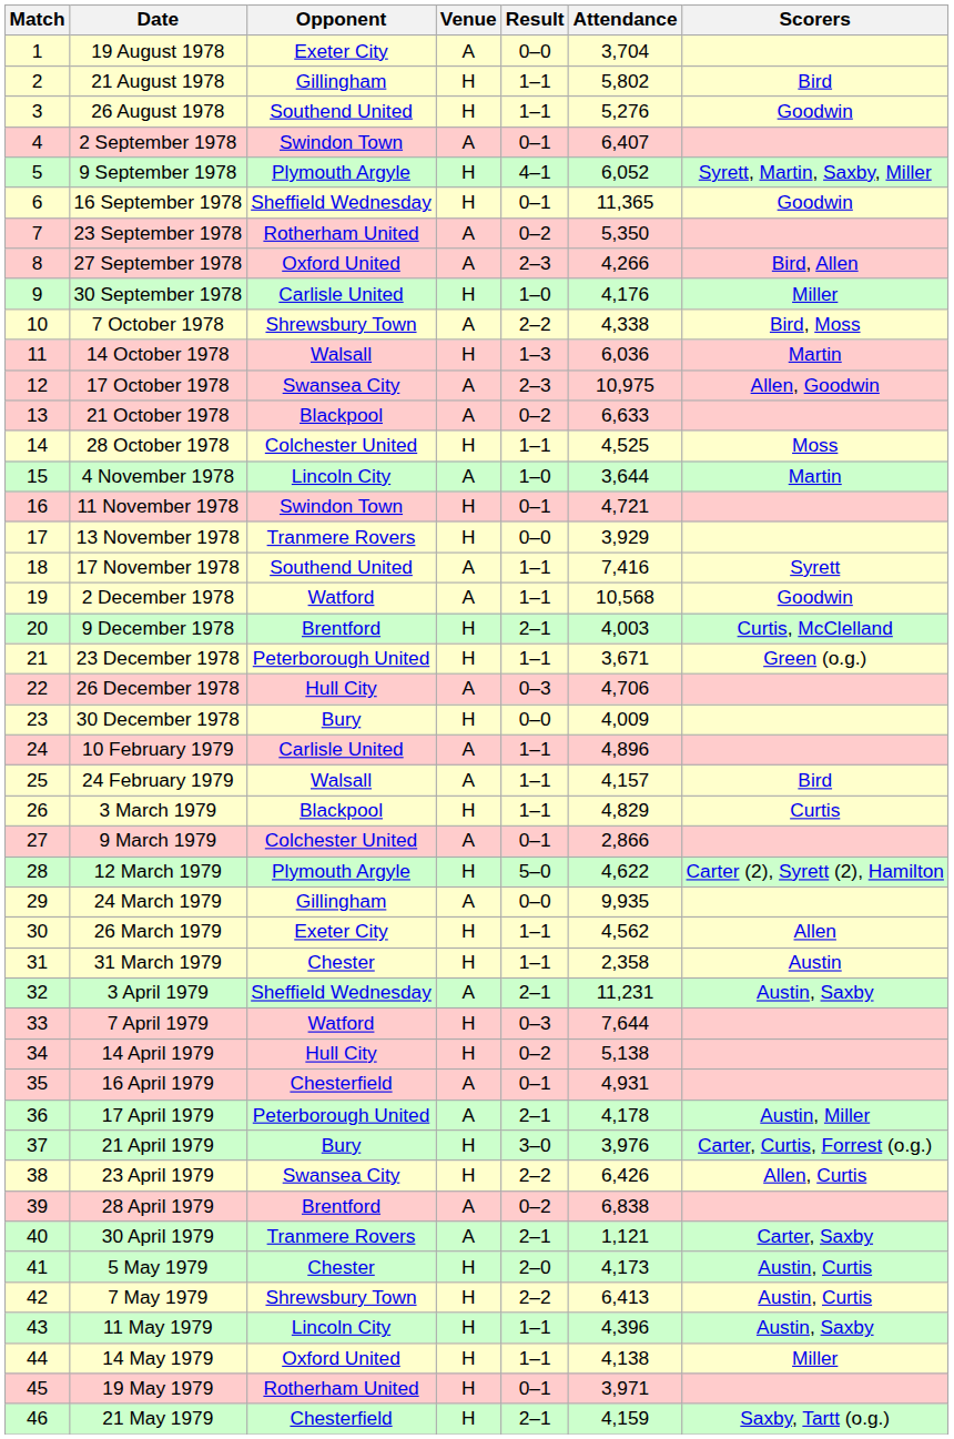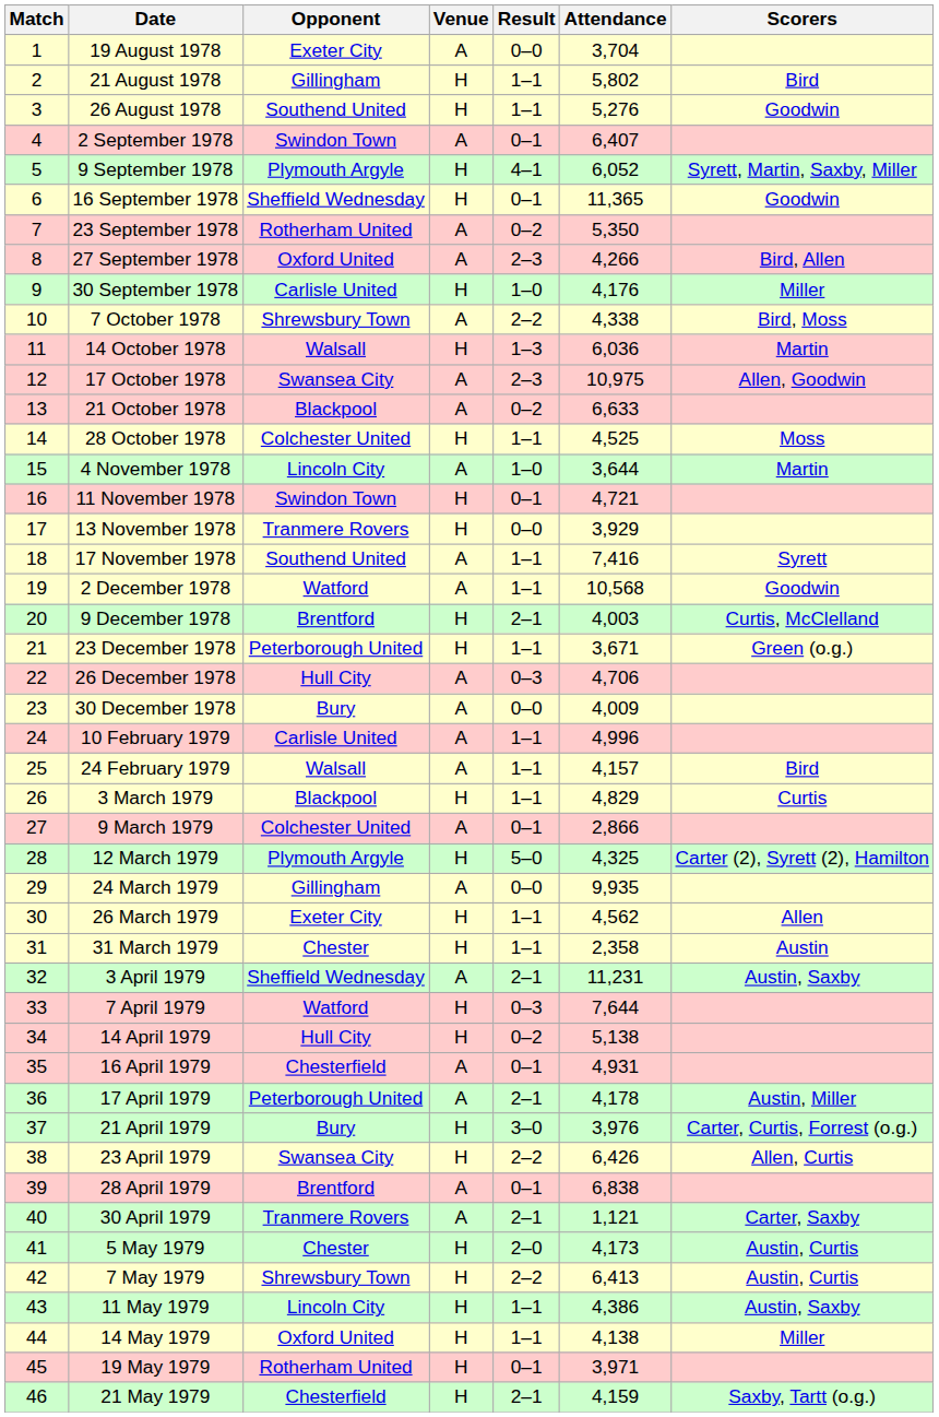30 December 1978 | Venue: H -> A
10 February 1979 | Attendance: 4,896 -> 4,996
12 March 1979 | Attendance: 4,622 -> 4,325
28 April 1979 | Result: 0–2 -> 0–1
11 May 1979 | Attendance: 4,396 -> 4,386
